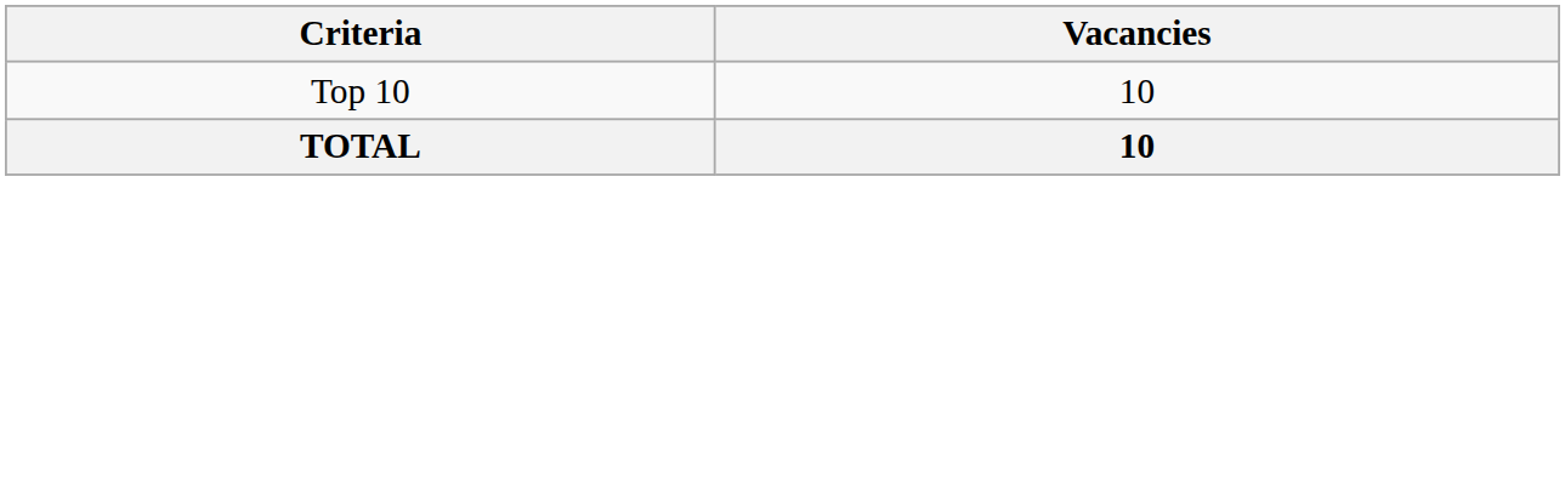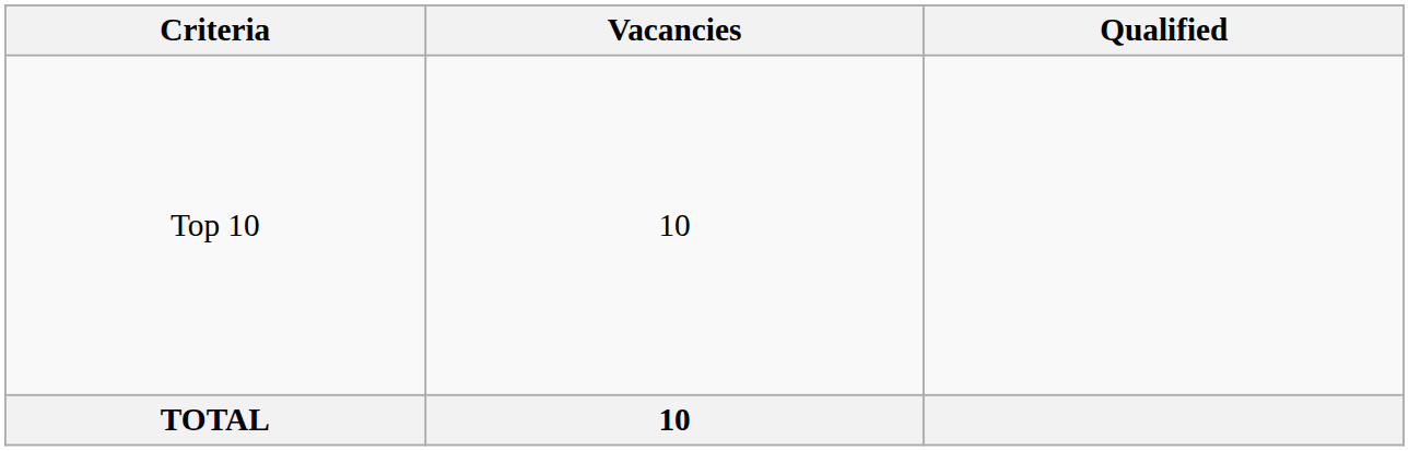+ column: Qualified
